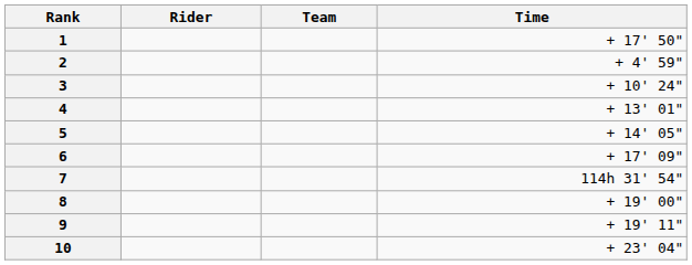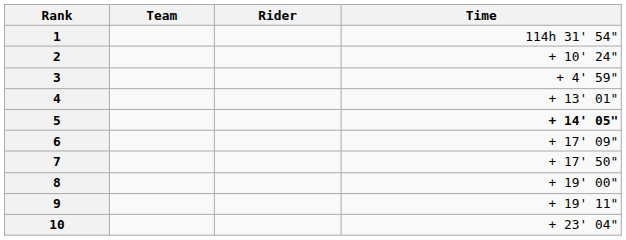columns swapped: Rider <-> Team
1 | Time: + 17' 50" -> 114h 31' 54"
2 | Time: + 4' 59" -> + 10' 24"
3 | Time: + 10' 24" -> + 4' 59"
5 | Time: normal -> bold
7 | Time: 114h 31' 54" -> + 17' 50"
